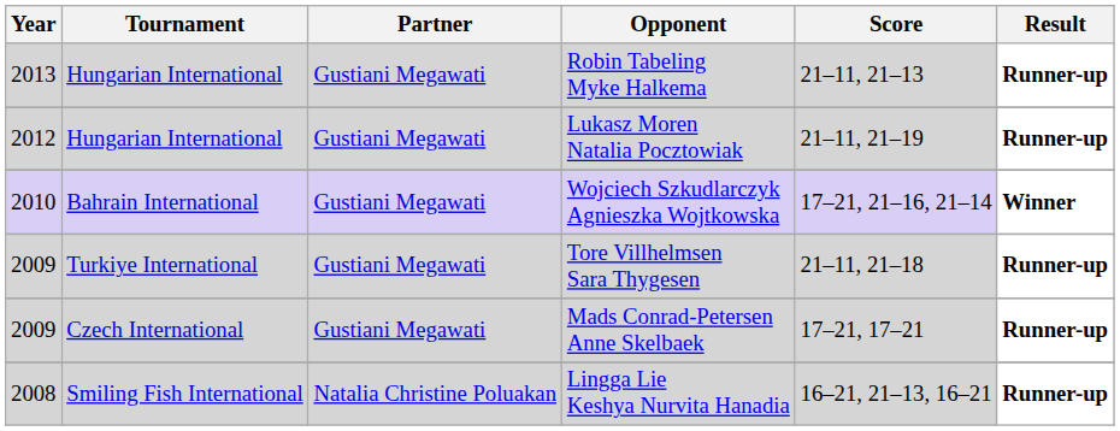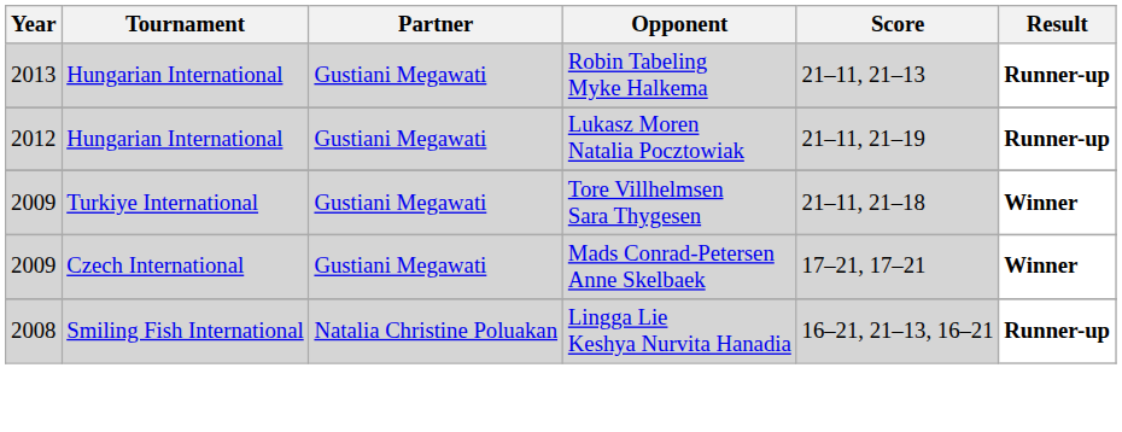- row: 2010 | Bahrain International | Gustiani Megawati | Wojciech Szkudlarczyk Agnieszka Wojtkowska | 17–21, 21–16, 21–14 | Winner
Tore Villhelmsen Sara Thygesen | Result: Runner-up -> Winner
Mads Conrad-Petersen Anne Skelbaek | Result: Runner-up -> Winner
